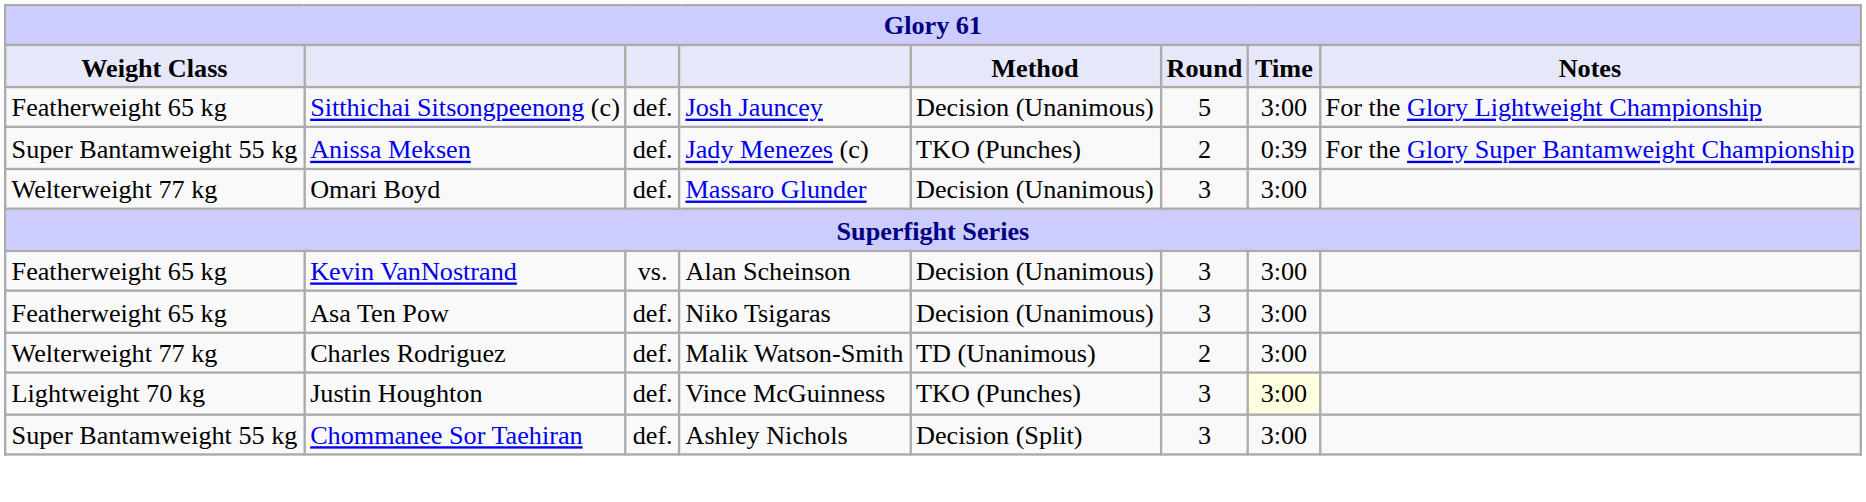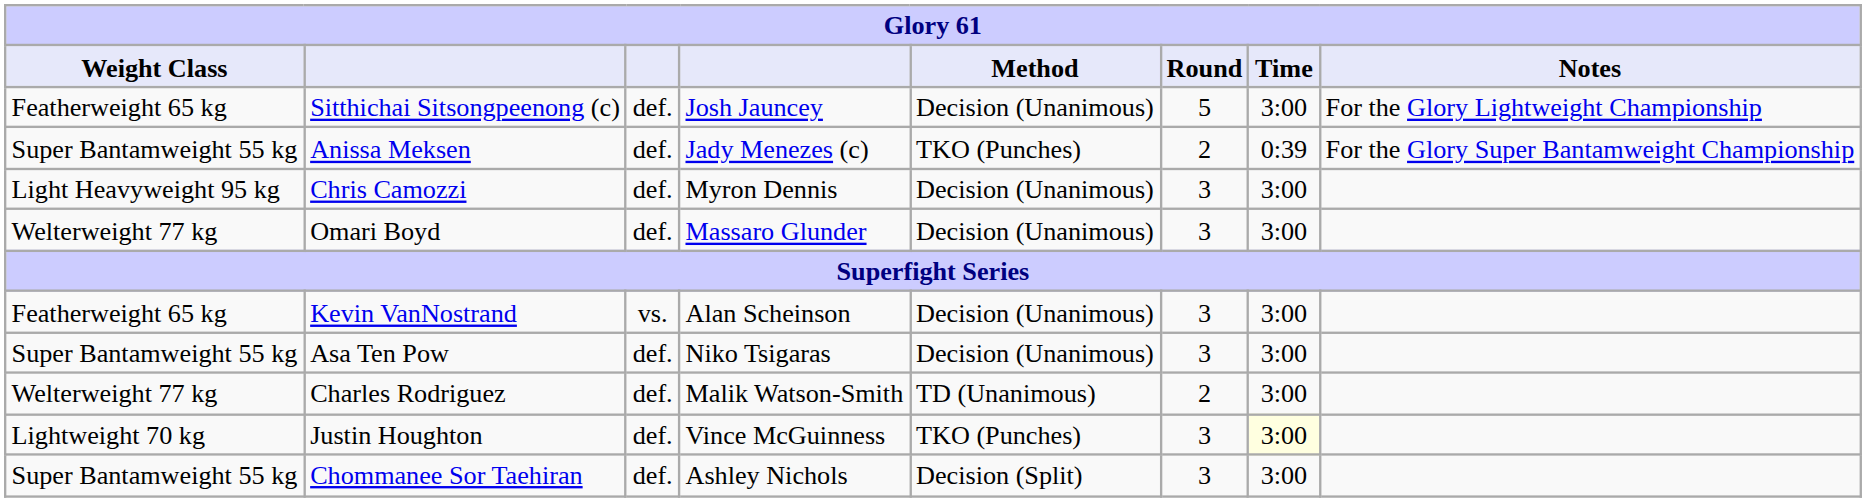+ row: Light Heavyweight 95 kg | Chris Camozzi | def. | Myron Dennis | Decision (Unanimous) | 3 | 3:00
Asa Ten Pow | Weight Class: Featherweight 65 kg -> Super Bantamweight 55 kg
